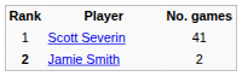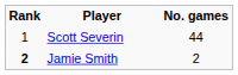Scott Severin | No. games: 41 -> 44
